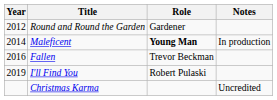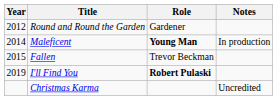Fallen | Year: 2016 -> 2015
I'll Find You | Role: normal -> bold
